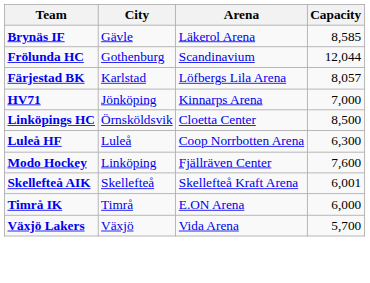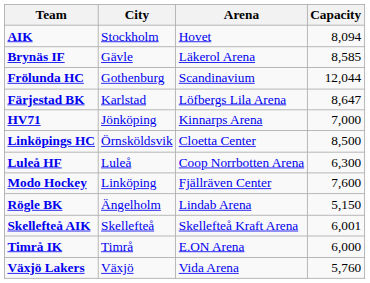+ row: AIK | Stockholm | Hovet | 8,094
Färjestad BK | Capacity: 8,057 -> 8,647
+ row: Rögle BK | Ängelholm | Lindab Arena | 5,150
Växjö Lakers | Capacity: 5,700 -> 5,760
